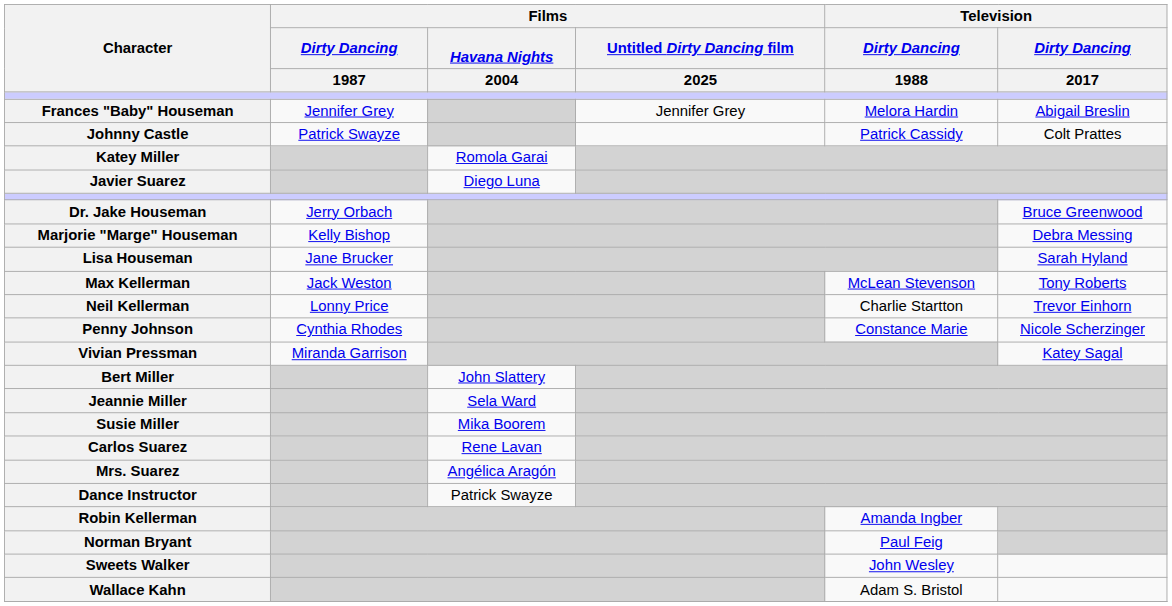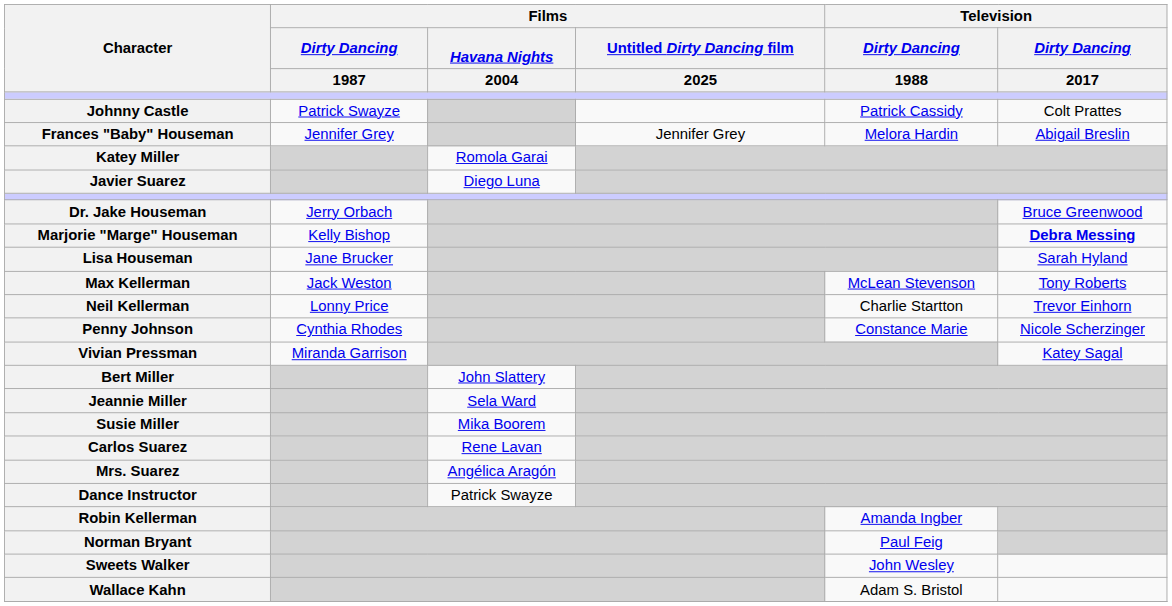rows swapped: Frances "Baby" Houseman <-> Johnny Castle
Marjorie "Marge" Houseman | Television / Dirty Dancing / 2017: normal -> bold
